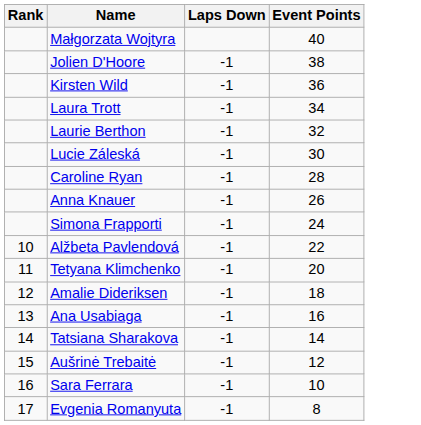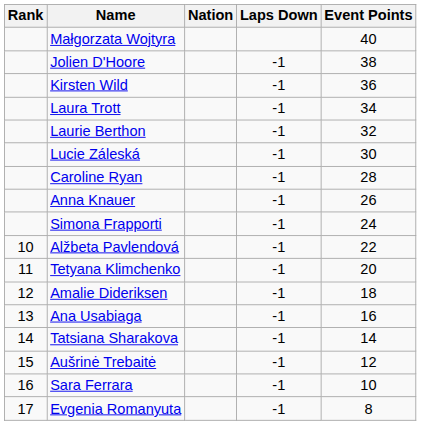+ column: Nation
